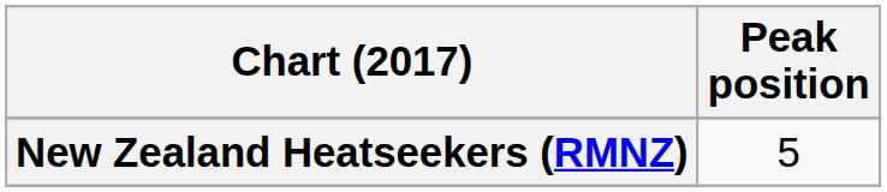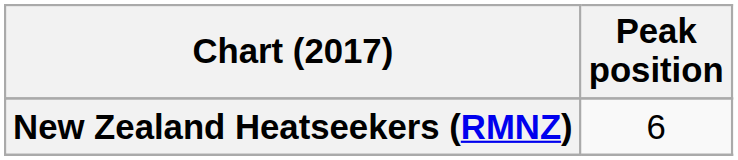New Zealand Heatseekers (RMNZ) | Peak position: 5 -> 6
